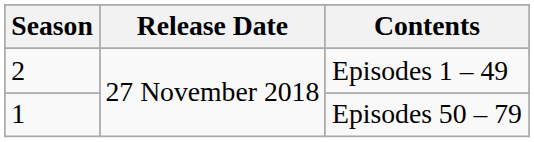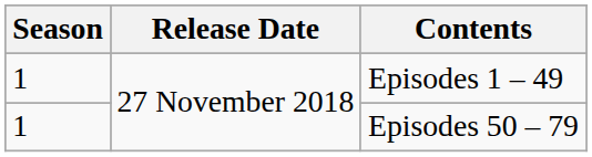Episodes 1 – 49 | Season: 2 -> 1
